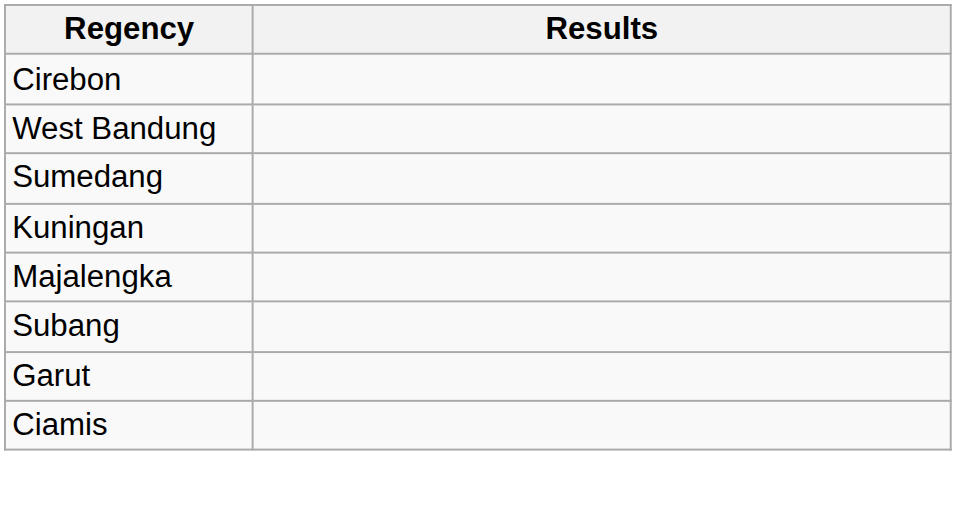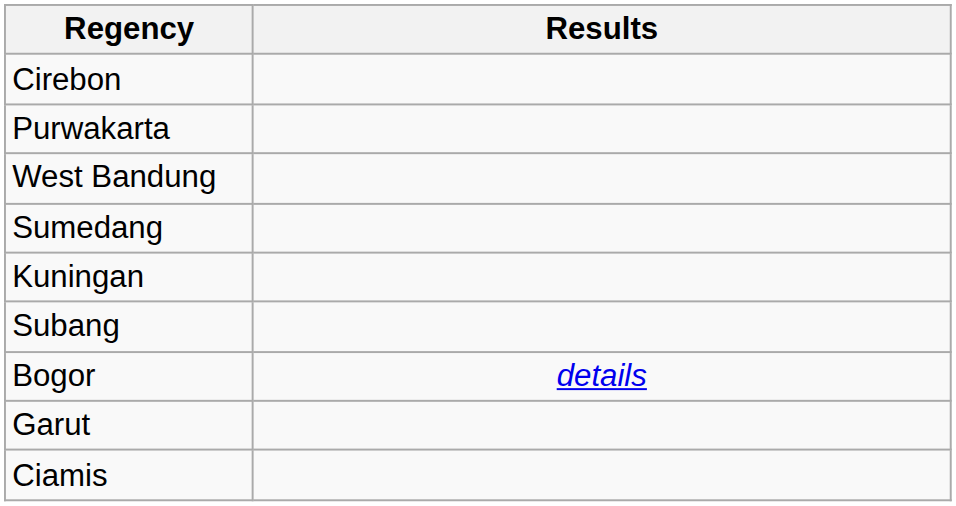+ row: Purwakarta
- row: Majalengka
+ row: Bogor | details
